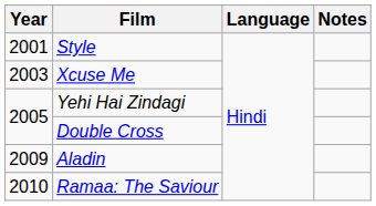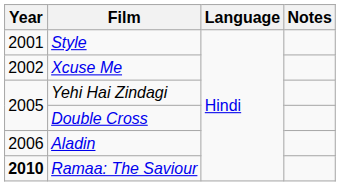Xcuse Me | Year: 2003 -> 2002
Aladin | Year: 2009 -> 2006
Ramaa: The Saviour | Year: normal -> bold
